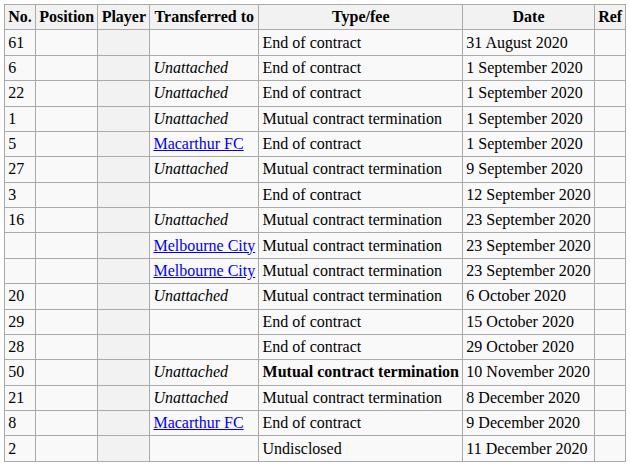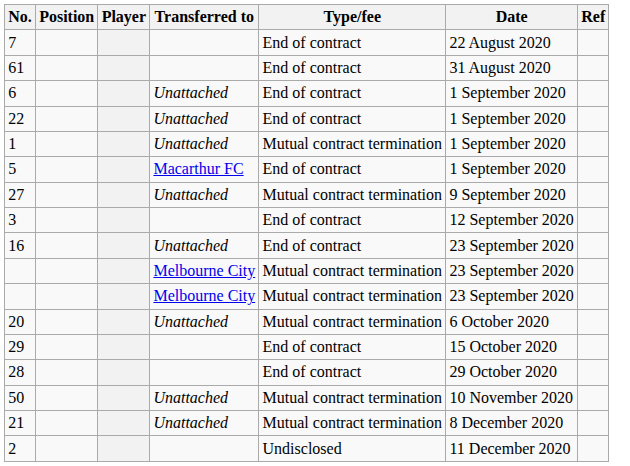+ row: 7 | End of contract | 22 August 2020
16 | Type/fee: Mutual contract termination -> End of contract
50 | Type/fee: bold -> normal
- row: 8 | Macarthur FC | End of contract | 9 December 2020
